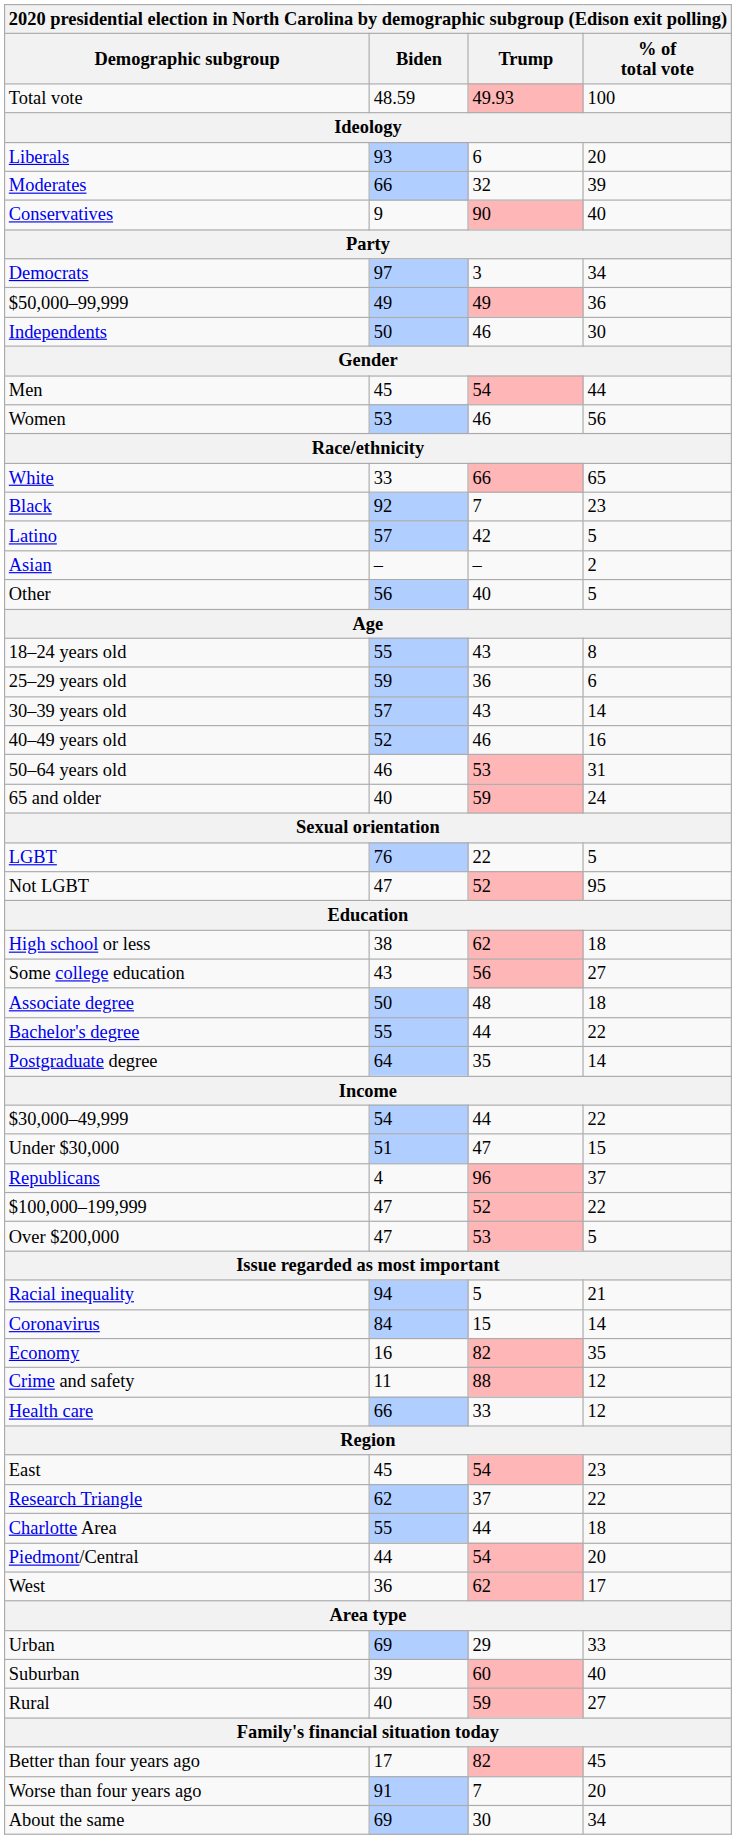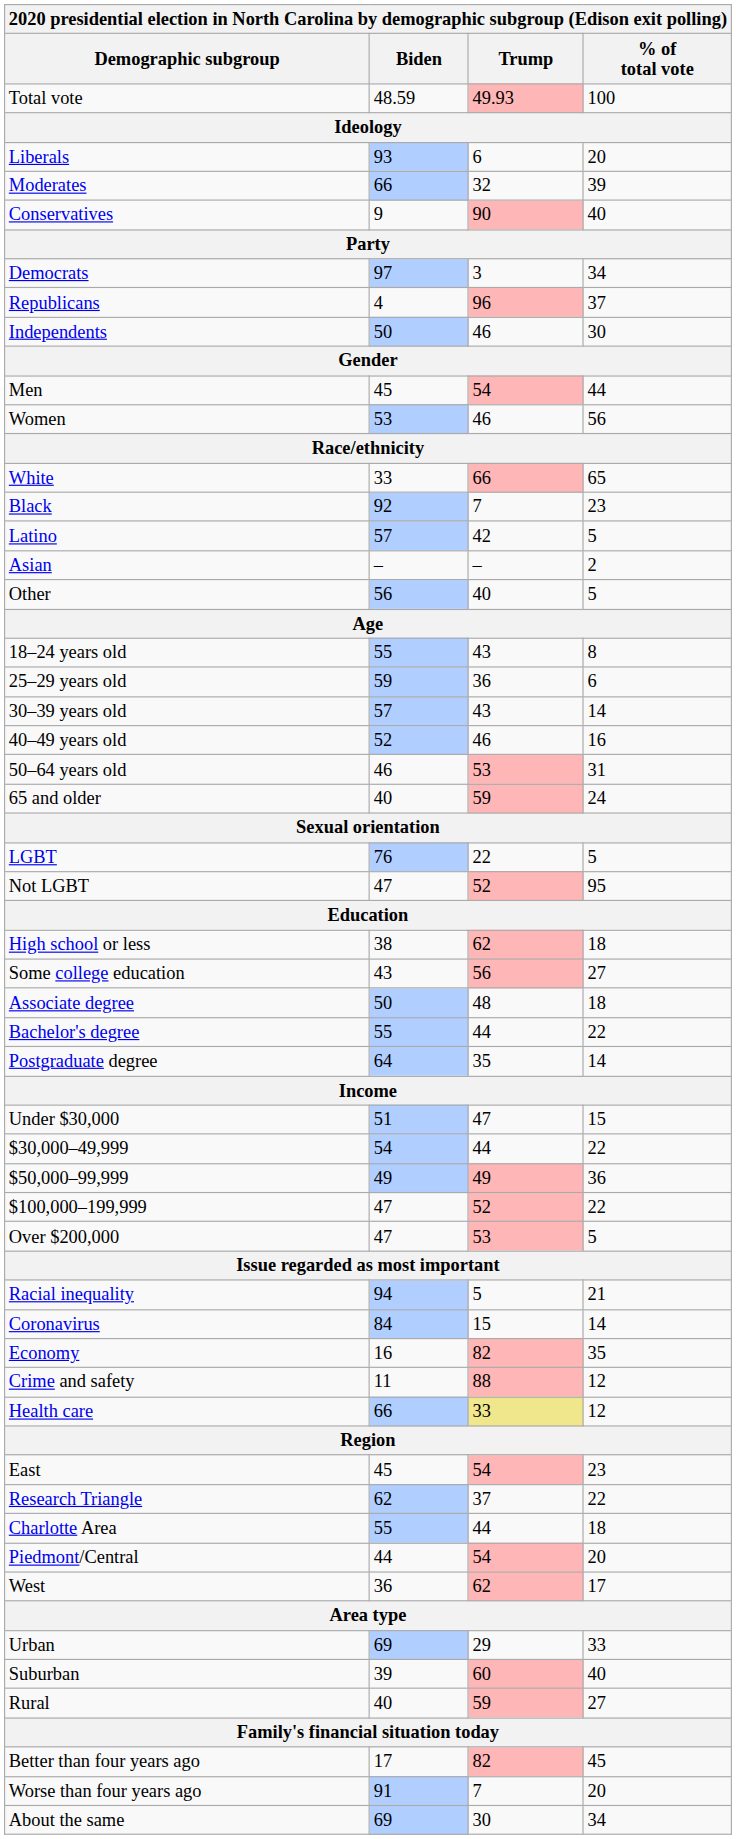rows swapped: Republicans <-> $50,000–99,999
rows swapped: Under $30,000 <-> $30,000–49,999
Health care | Trump: no background -> khaki background
